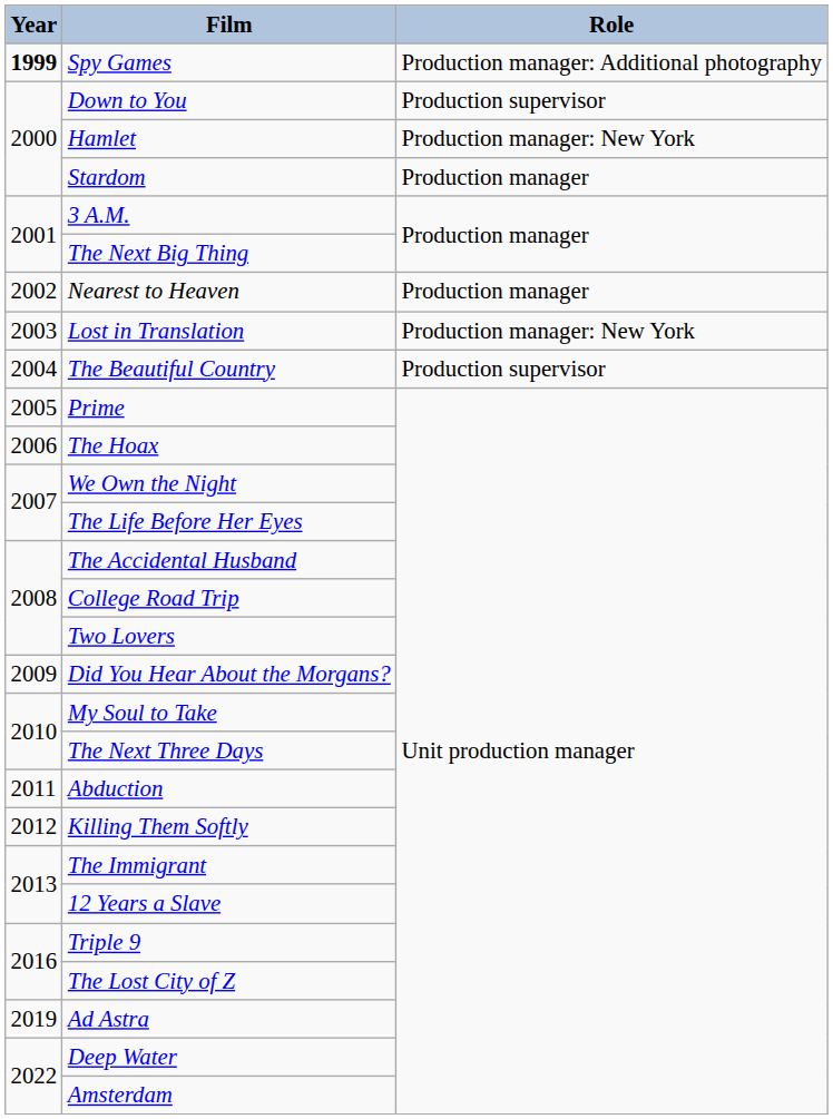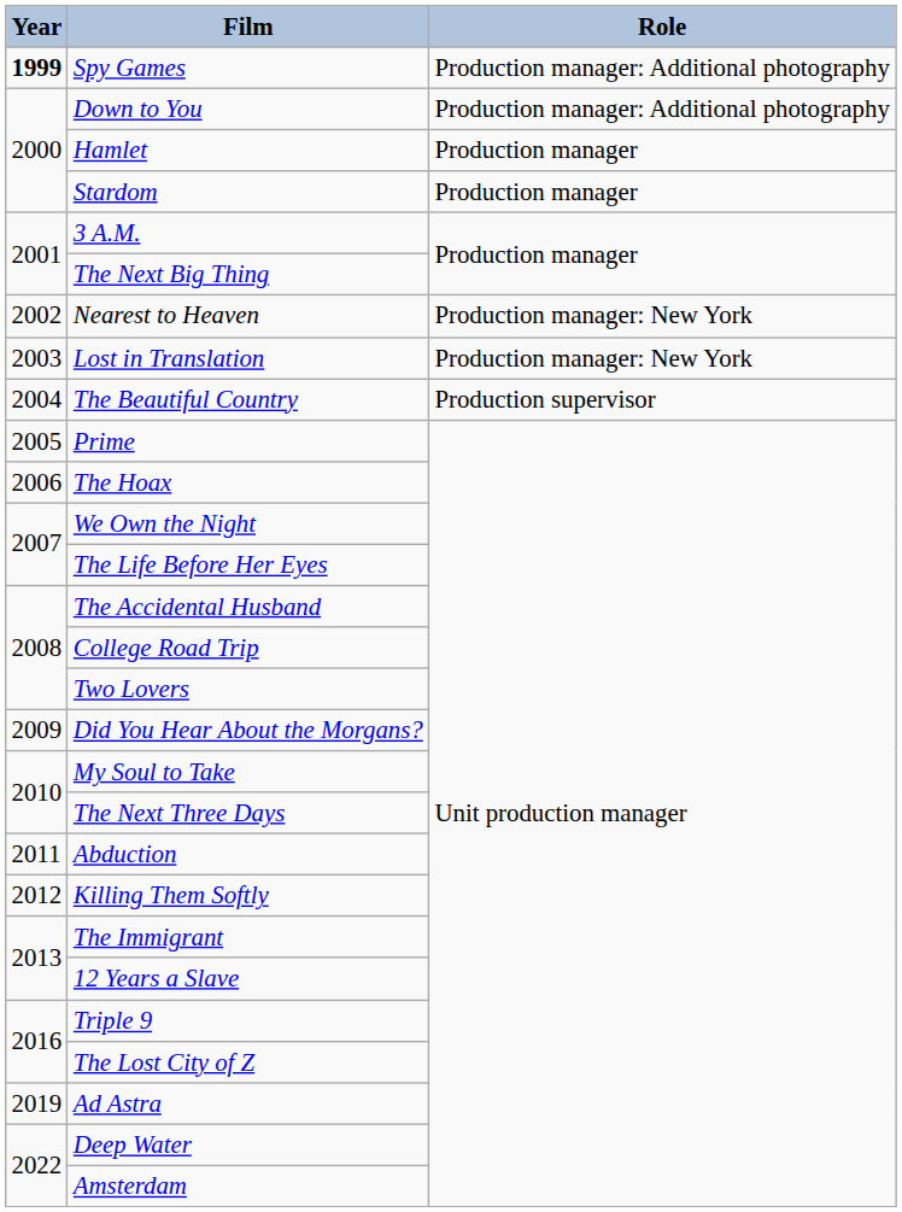Down to You | Role: Production supervisor -> Production manager: Additional photography
Hamlet | Role: Production manager: New York -> Production manager
Nearest to Heaven | Role: Production manager -> Production manager: New York
